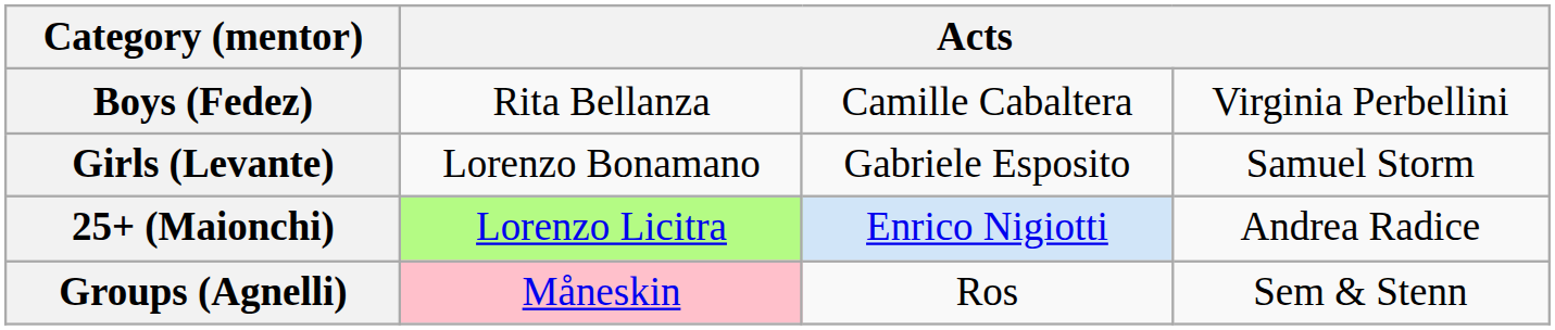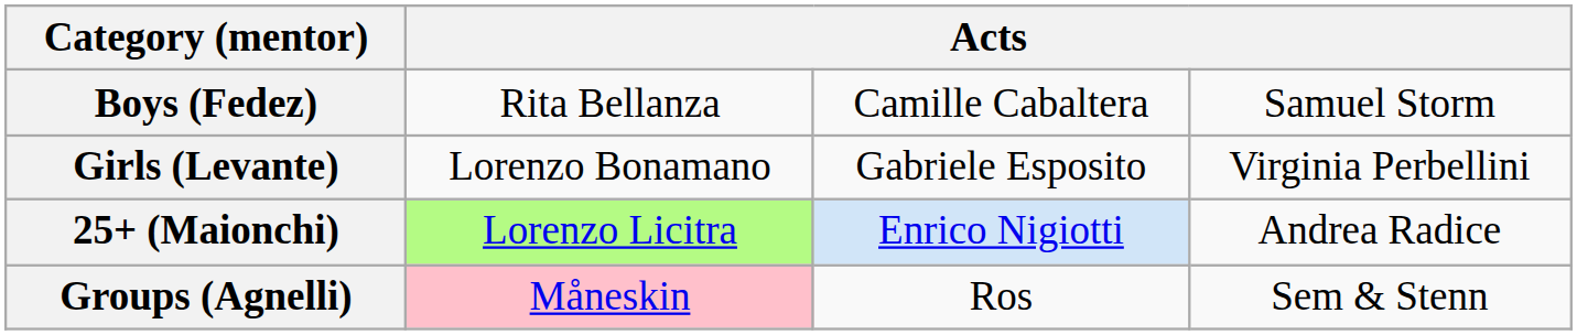Boys (Fedez) | column 4: Virginia Perbellini -> Samuel Storm
Girls (Levante) | column 4: Samuel Storm -> Virginia Perbellini
